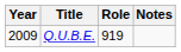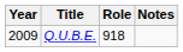Q.U.B.E. | Role: 919 -> 918
